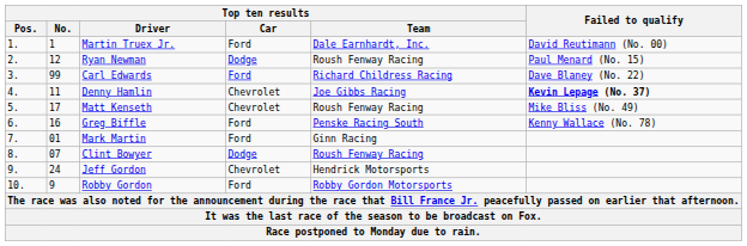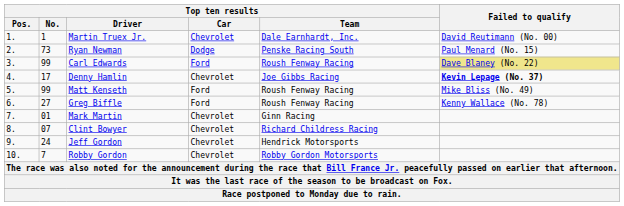Martin Truex Jr. | Top ten results / Car: Ford -> Chevrolet
Ryan Newman | Top ten results / No.: 12 -> 73
Ryan Newman | Top ten results / Team: Roush Fenway Racing -> Penske Racing South
Carl Edwards | Top ten results / Team: Richard Childress Racing -> Roush Fenway Racing
Carl Edwards | Failed to qualify: no background -> khaki background
Denny Hamlin | Top ten results / No.: 11 -> 17
Matt Kenseth | Top ten results / No.: 17 -> 99
Matt Kenseth | Top ten results / Car: Chevrolet -> Ford
Greg Biffle | Top ten results / No.: 16 -> 27
Greg Biffle | Top ten results / Team: Penske Racing South -> Roush Fenway Racing
Mark Martin | Top ten results / Car: Ford -> Chevrolet
Clint Bowyer | Top ten results / Car: Dodge -> Chevrolet
Clint Bowyer | Top ten results / Team: Roush Fenway Racing -> Richard Childress Racing
Robby Gordon | Top ten results / No.: 9 -> 7
Robby Gordon | Top ten results / Car: Ford -> Chevrolet
